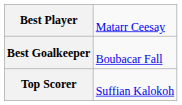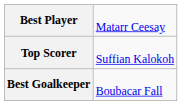rows swapped: Best Goalkeeper <-> Top Scorer
